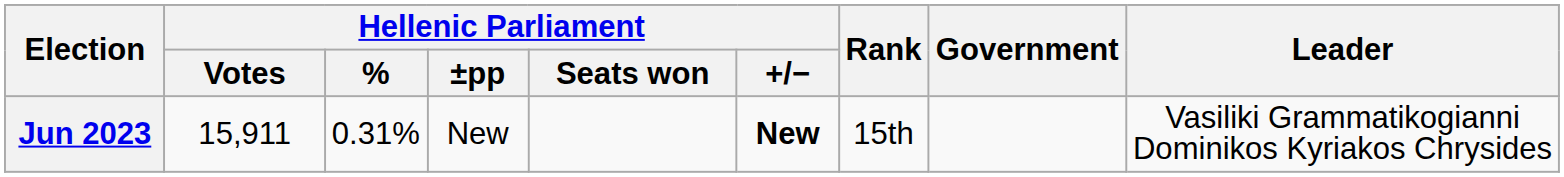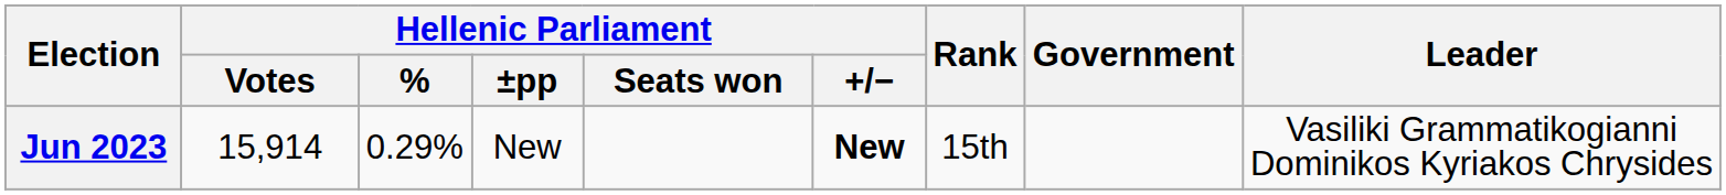Jun 2023 | Hellenic Parliament / Votes: 15,911 -> 15,914
Jun 2023 | Hellenic Parliament / %: 0.31% -> 0.29%
